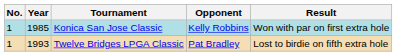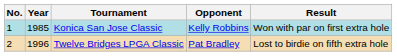Twelve Bridges LPGA Classic | No.: 1 -> 2
Twelve Bridges LPGA Classic | Year: 1993 -> 1996
